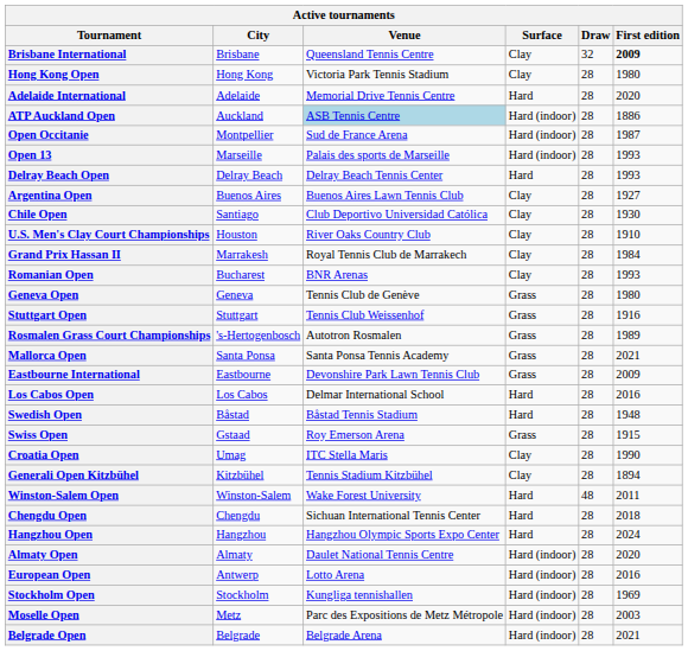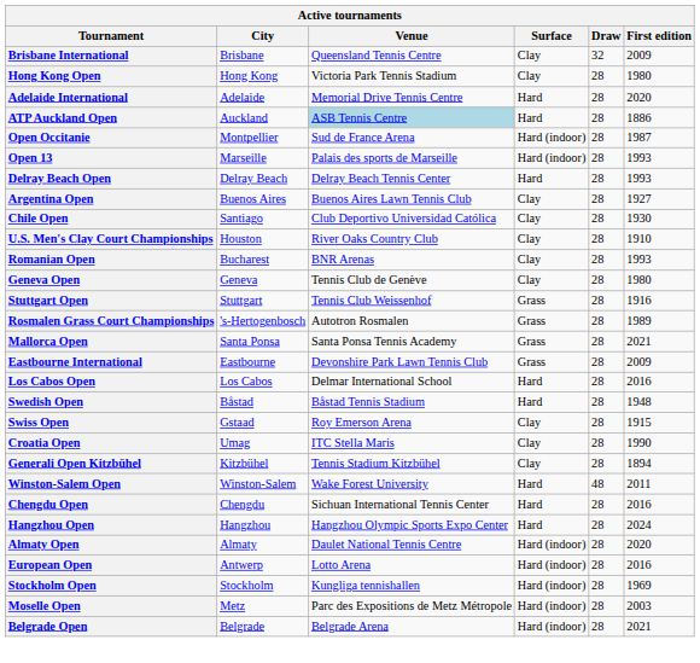Brisbane International | First edition: bold -> normal
ATP Auckland Open | Surface: Hard (indoor) -> Hard
- row: Grand Prix Hassan II | Marrakesh | Royal Tennis Club de Marrakech | Clay | 28 | 1984
Geneva Open | Surface: Grass -> Clay
Swiss Open | Surface: Grass -> Clay
Chengdu Open | First edition: 2018 -> 2016
